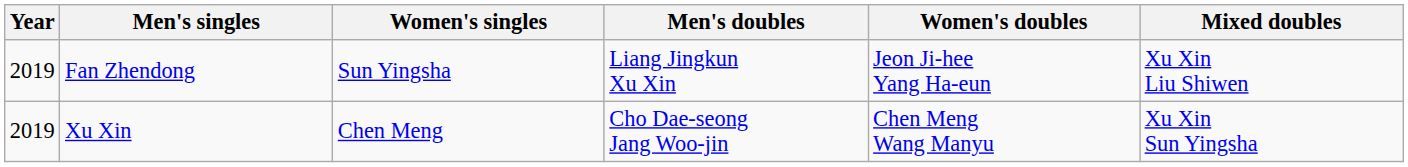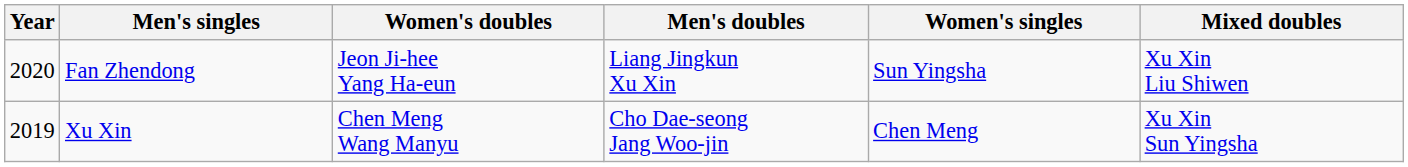columns swapped: Women's singles <-> Women's doubles
Fan Zhendong | Year: 2019 -> 2020
